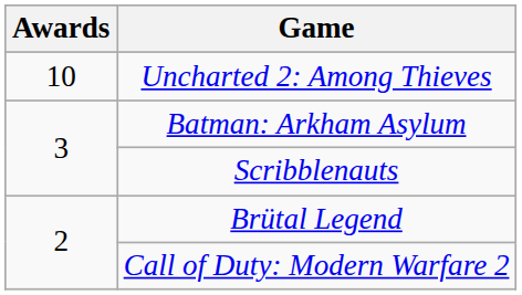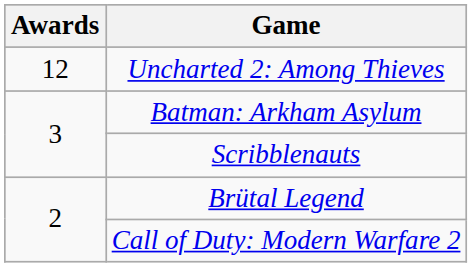Uncharted 2: Among Thieves | Awards: 10 -> 12
